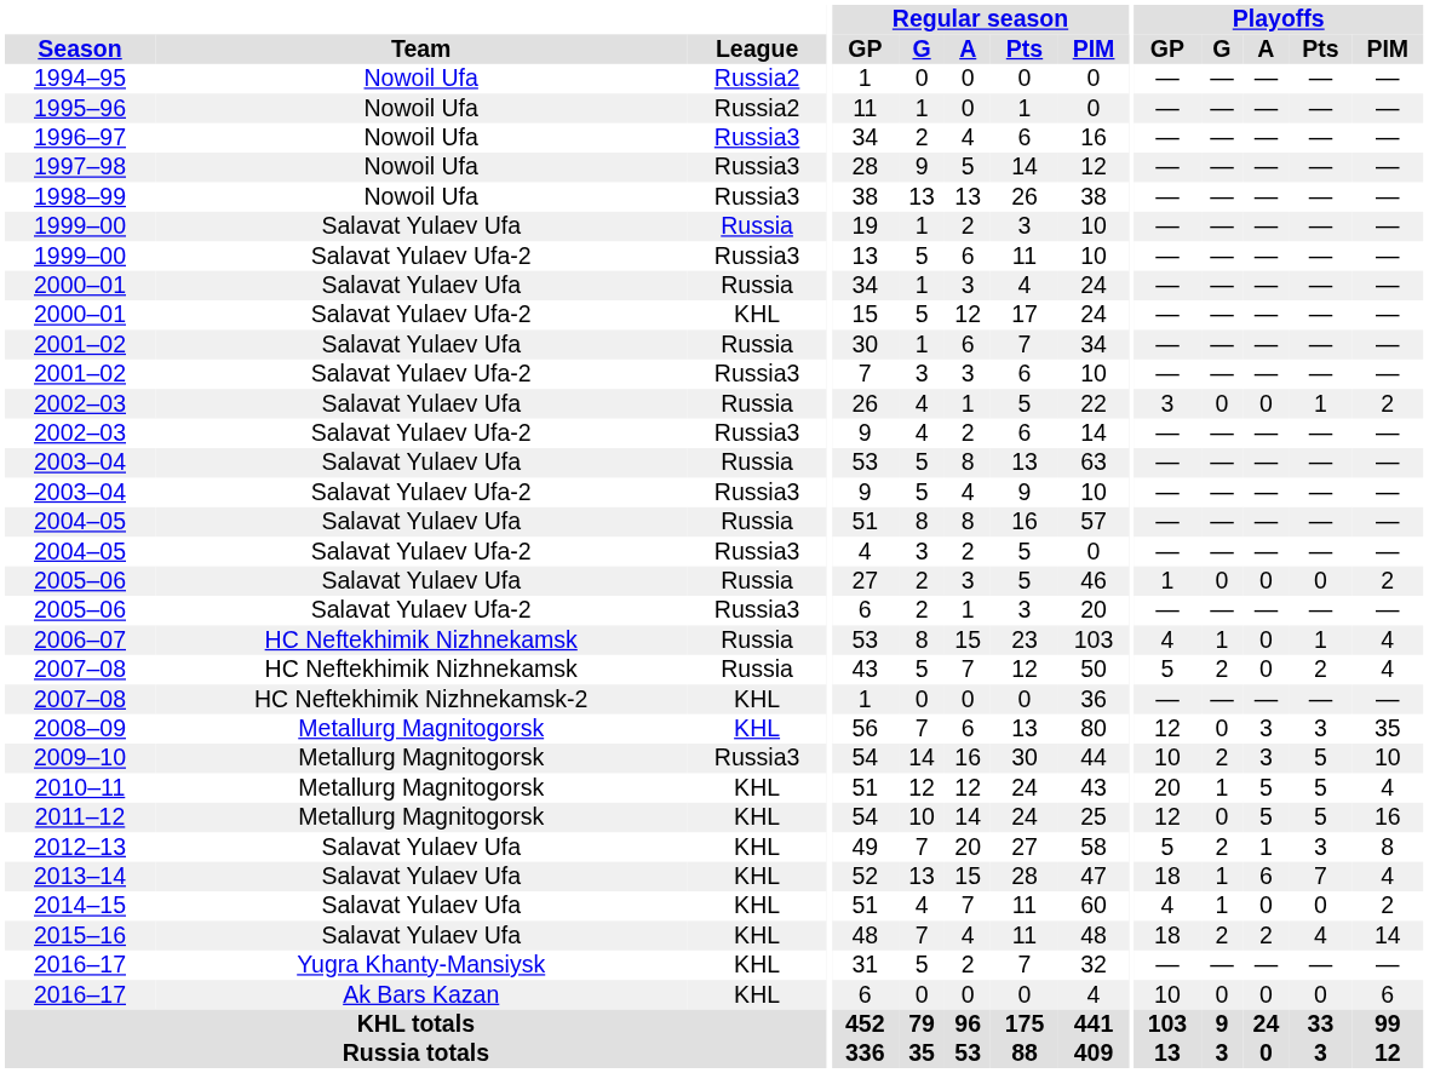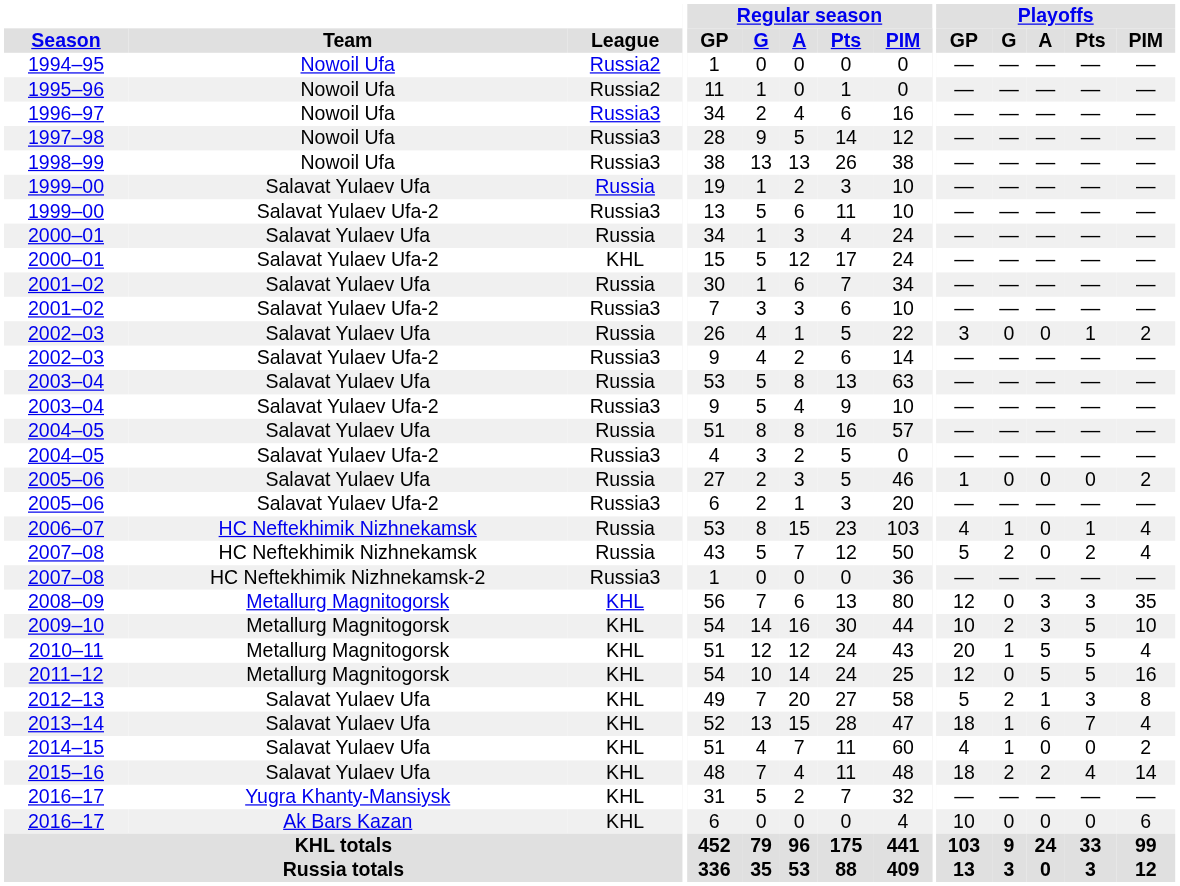2007–08 / HC Neftekhimik Nizhnekamsk-2 | League: KHL -> Russia3
2009–10 | League: Russia3 -> KHL
